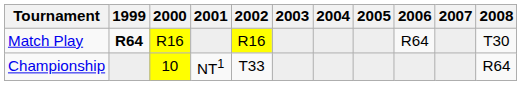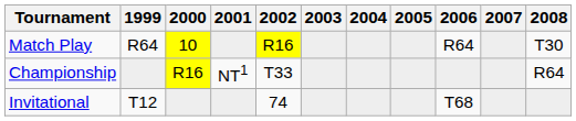Match Play | 1999: bold -> normal
Match Play | 2000: R16 -> 10
Championship | 2000: 10 -> R16
+ row: Invitational | T12 | 74 | T68
